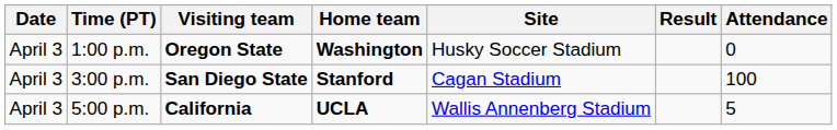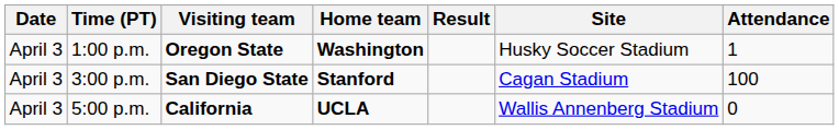columns swapped: Site <-> Result
1:00 p.m. | Attendance: 0 -> 1
5:00 p.m. | Attendance: 5 -> 0
